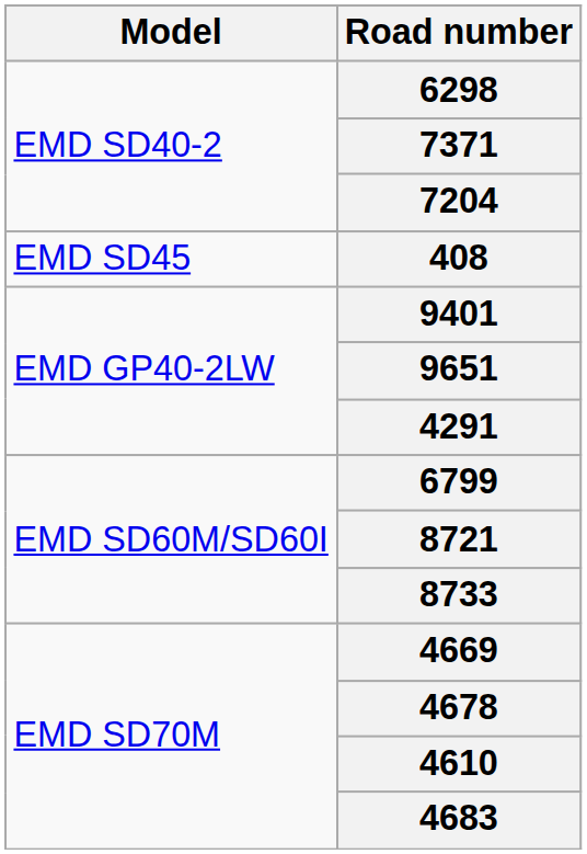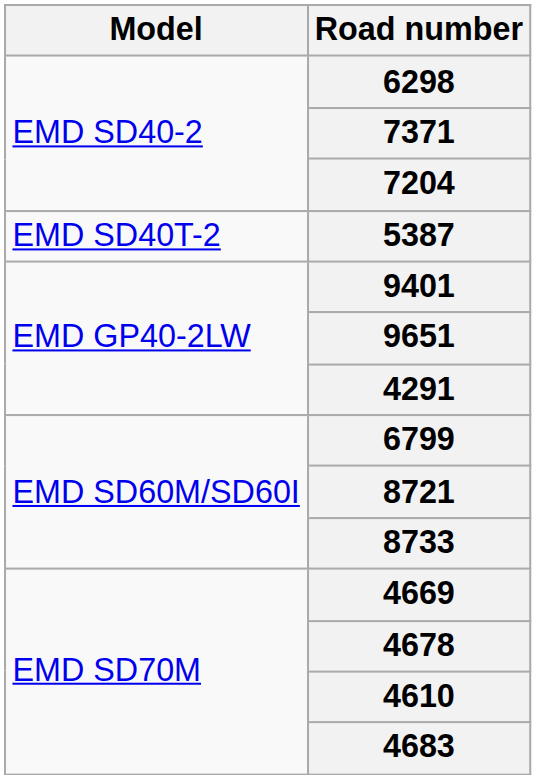- row: EMD SD45 | 408
+ row: EMD SD40T-2 | 5387
